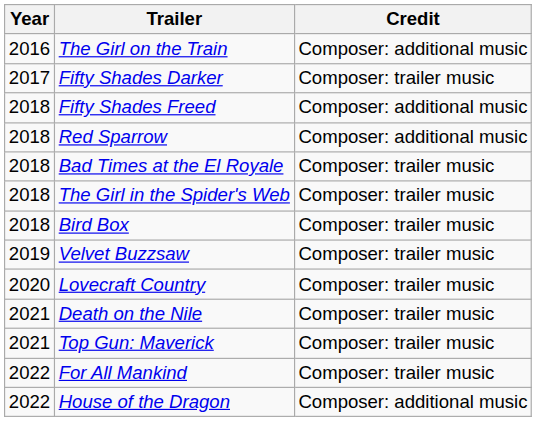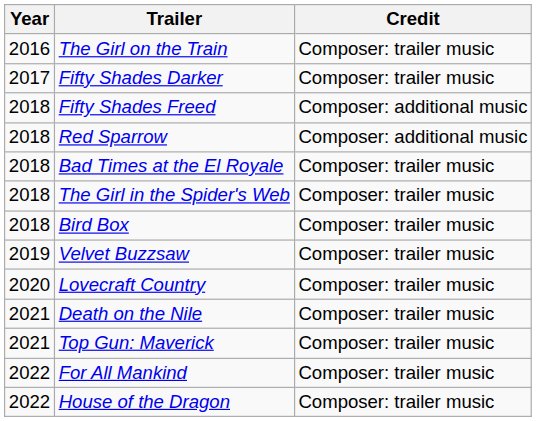The Girl on the Train | Credit: Composer: additional music -> Composer: trailer music
House of the Dragon | Credit: Composer: additional music -> Composer: trailer music
